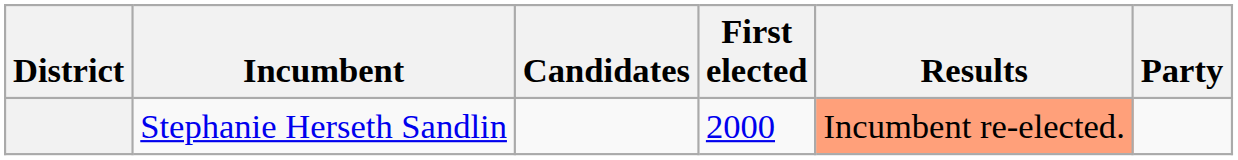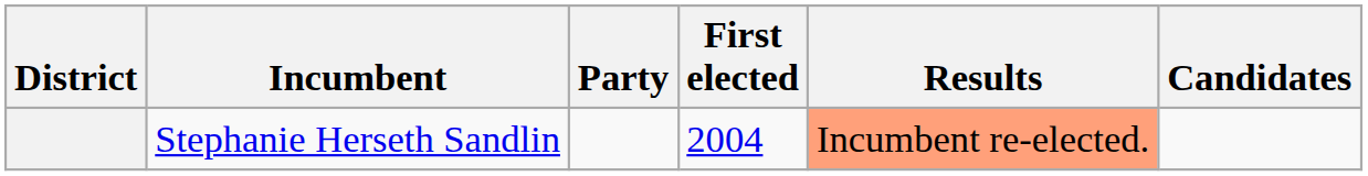columns swapped: Party <-> Candidates
Stephanie Herseth Sandlin | First elected: 2000 -> 2004
